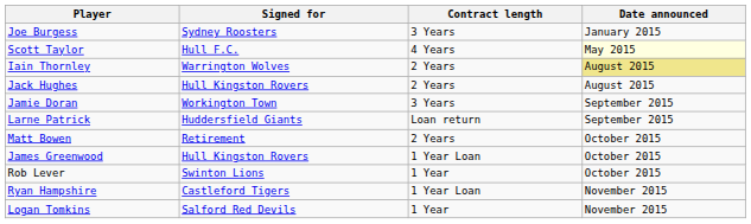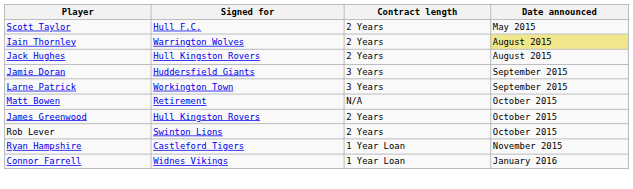- row: Joe Burgess | Sydney Roosters | 3 Years | January 2015
Scott Taylor | Contract length: 4 Years -> 2 Years
Scott Taylor | Date announced: lightyellow background -> no background
Jamie Doran | Signed for: Workington Town -> Huddersfield Giants
Larne Patrick | Signed for: Huddersfield Giants -> Workington Town
Larne Patrick | Contract length: Loan return -> 3 Years
Matt Bowen | Contract length: 2 Years -> N/A
James Greenwood | Contract length: 1 Year Loan -> 2 Years
Rob Lever | Contract length: 1 Year -> 2 Years
- row: Logan Tomkins | Salford Red Devils | 1 Year | November 2015
+ row: Connor Farrell | Widnes Vikings | 1 Year Loan | January 2016
